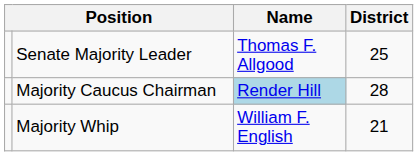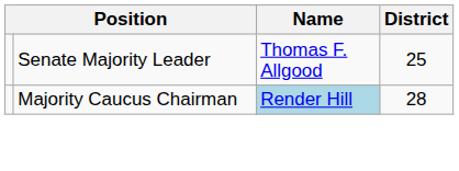- row: Majority Whip | William F. English | 21
